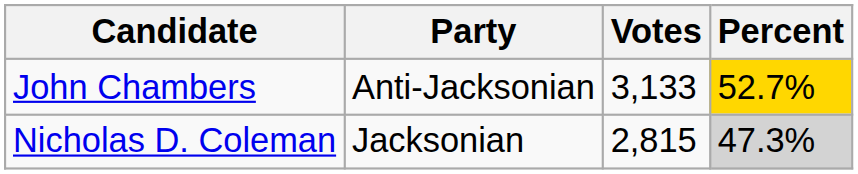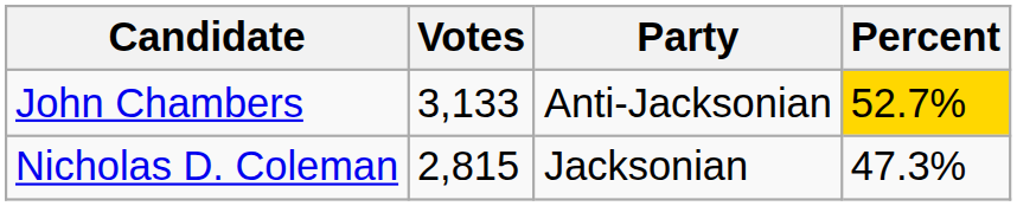columns swapped: Party <-> Votes
Nicholas D. Coleman | Percent: lightgrey background -> no background
